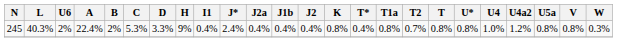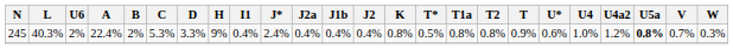245 | T*: 0.4% -> 0.5%
245 | T2: 0.7% -> 0.8%
245 | T: 0.8% -> 0.9%
245 | U*: 0.8% -> 0.6%
245 | U5a: normal -> bold
245 | V: 0.8% -> 0.7%
